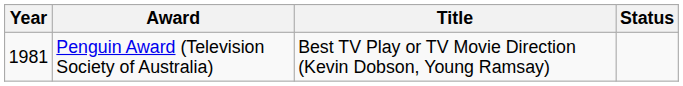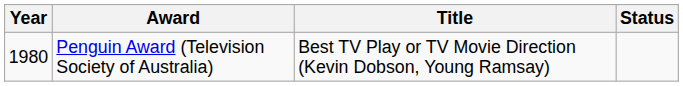Penguin Award (Television Society of Australia) | Year: 1981 -> 1980
